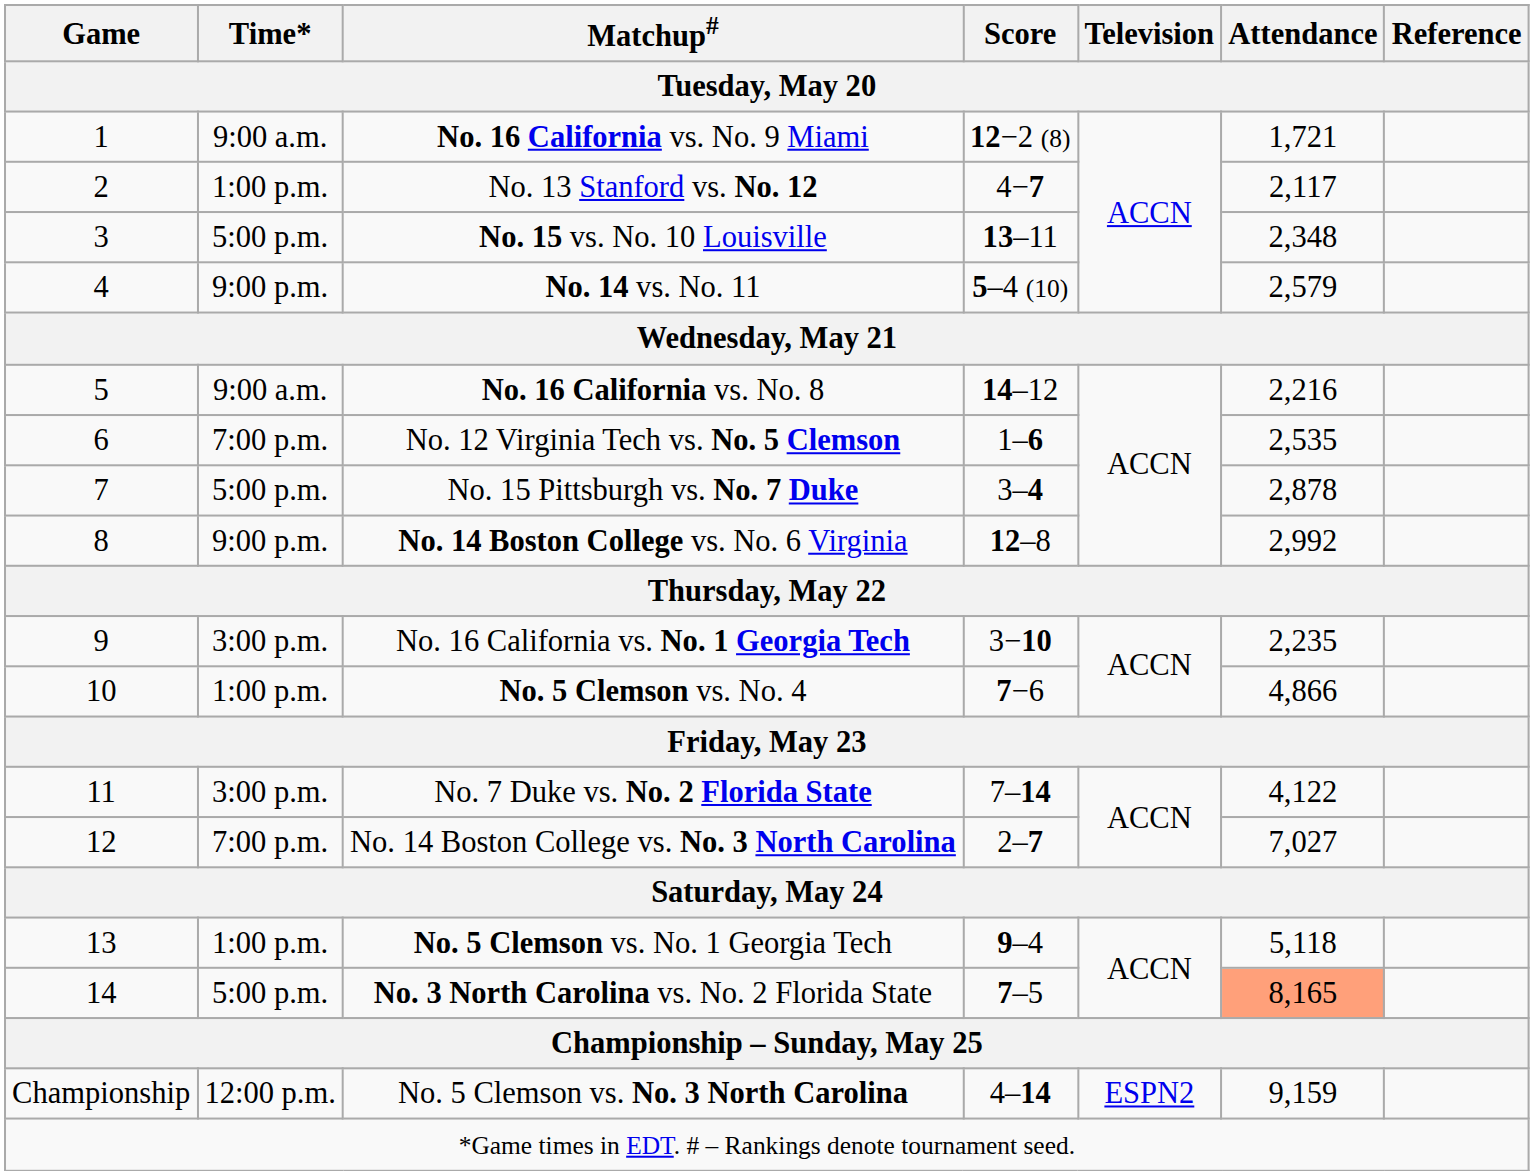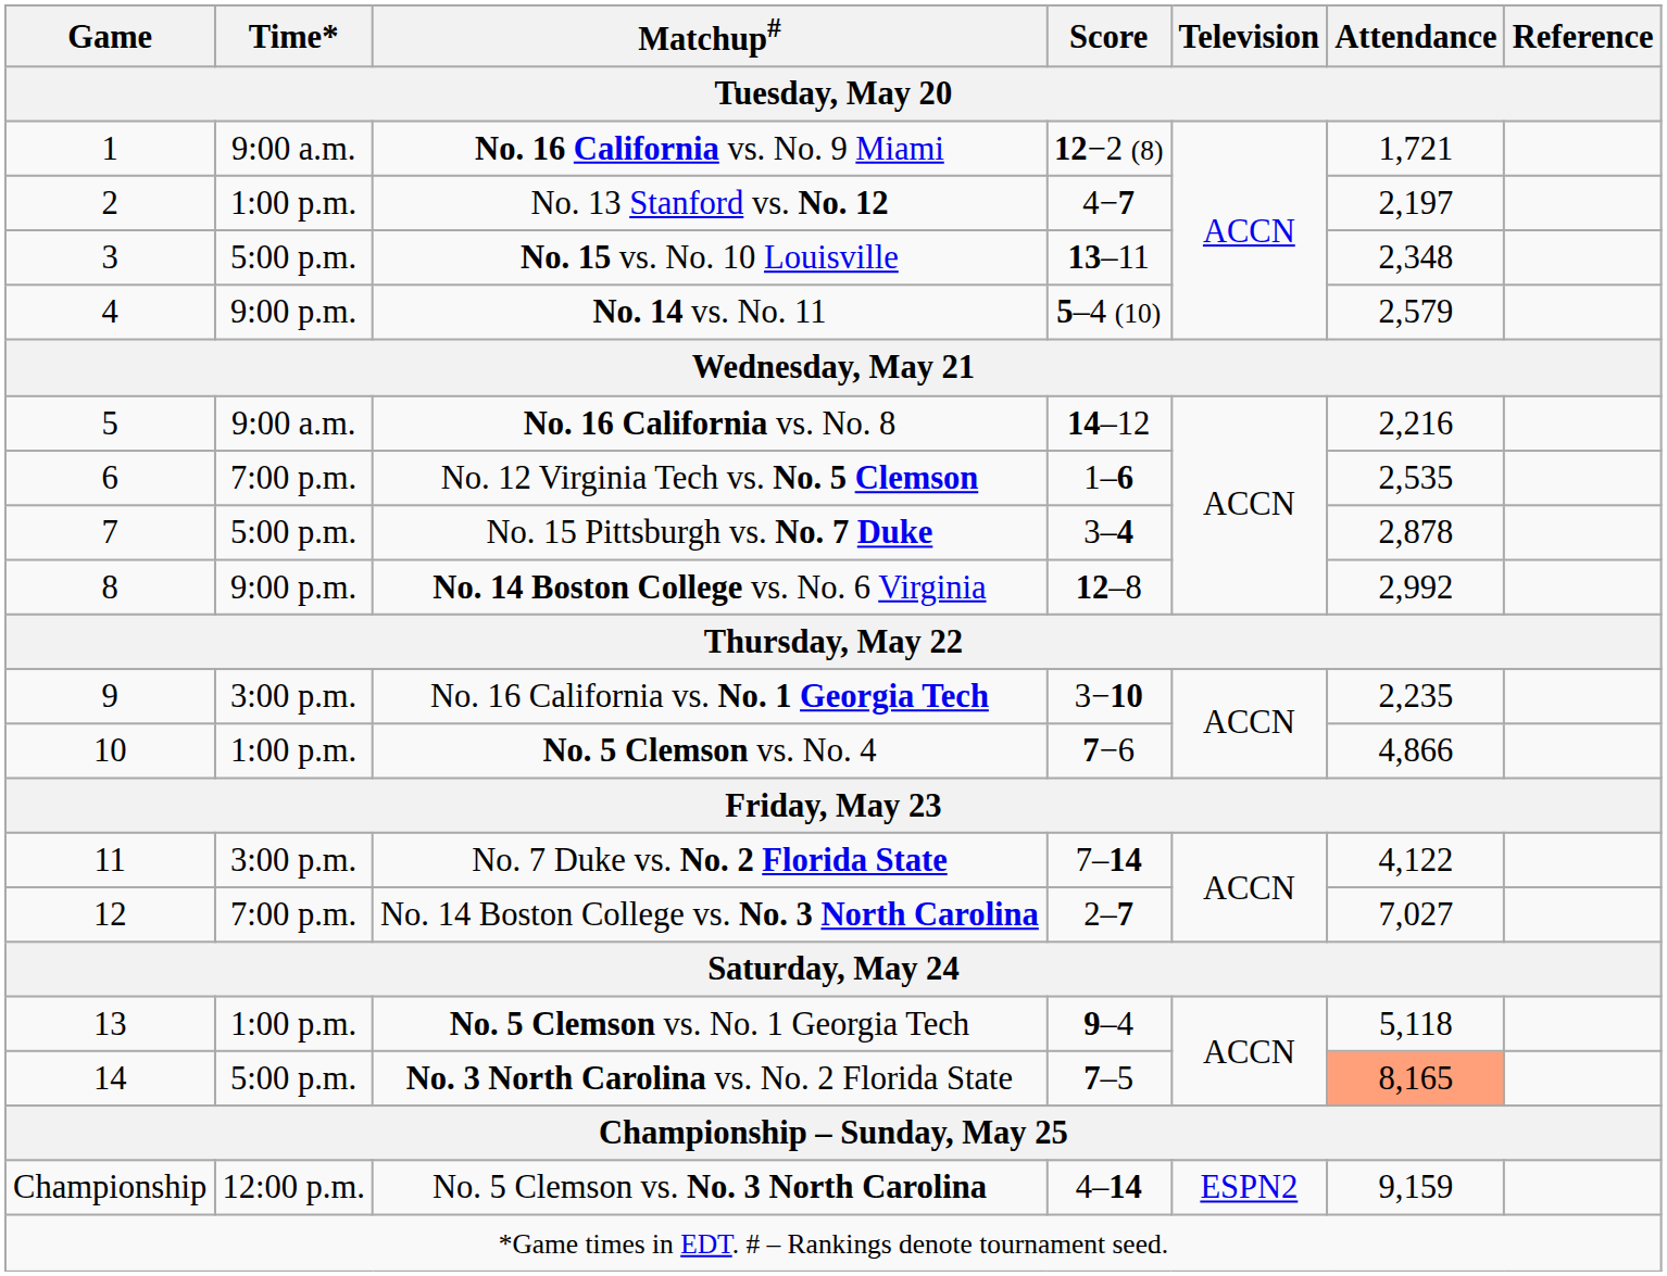No. 13 Stanford vs. No. 12 | Attendance: 2,117 -> 2,197
